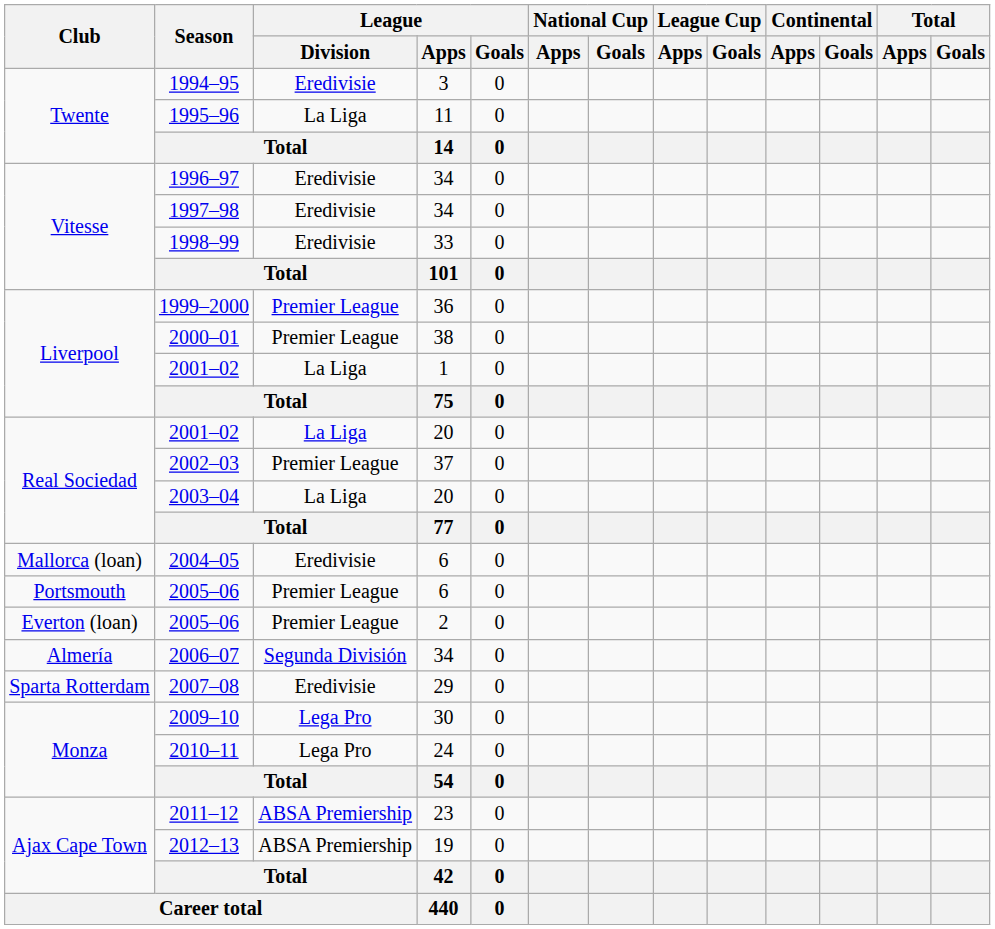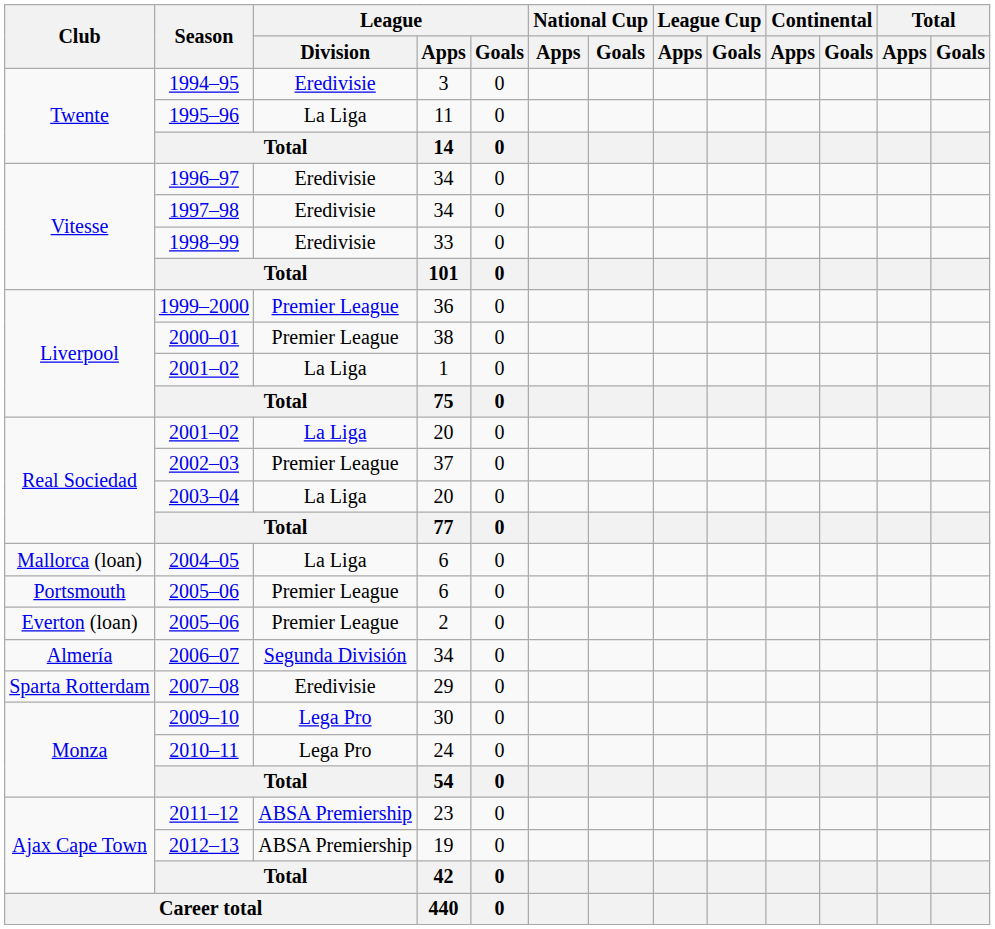2004–05 | League / Division: Eredivisie -> La Liga
